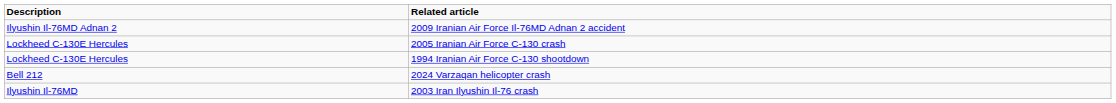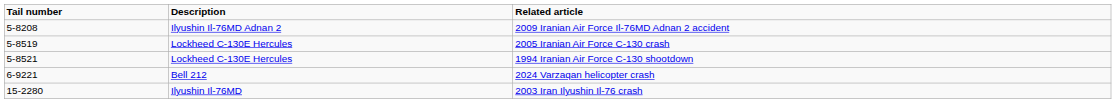+ column: Tail number | 5-8208 | 5-8519 | 5-8521 | 6-9221 | 15-2280
